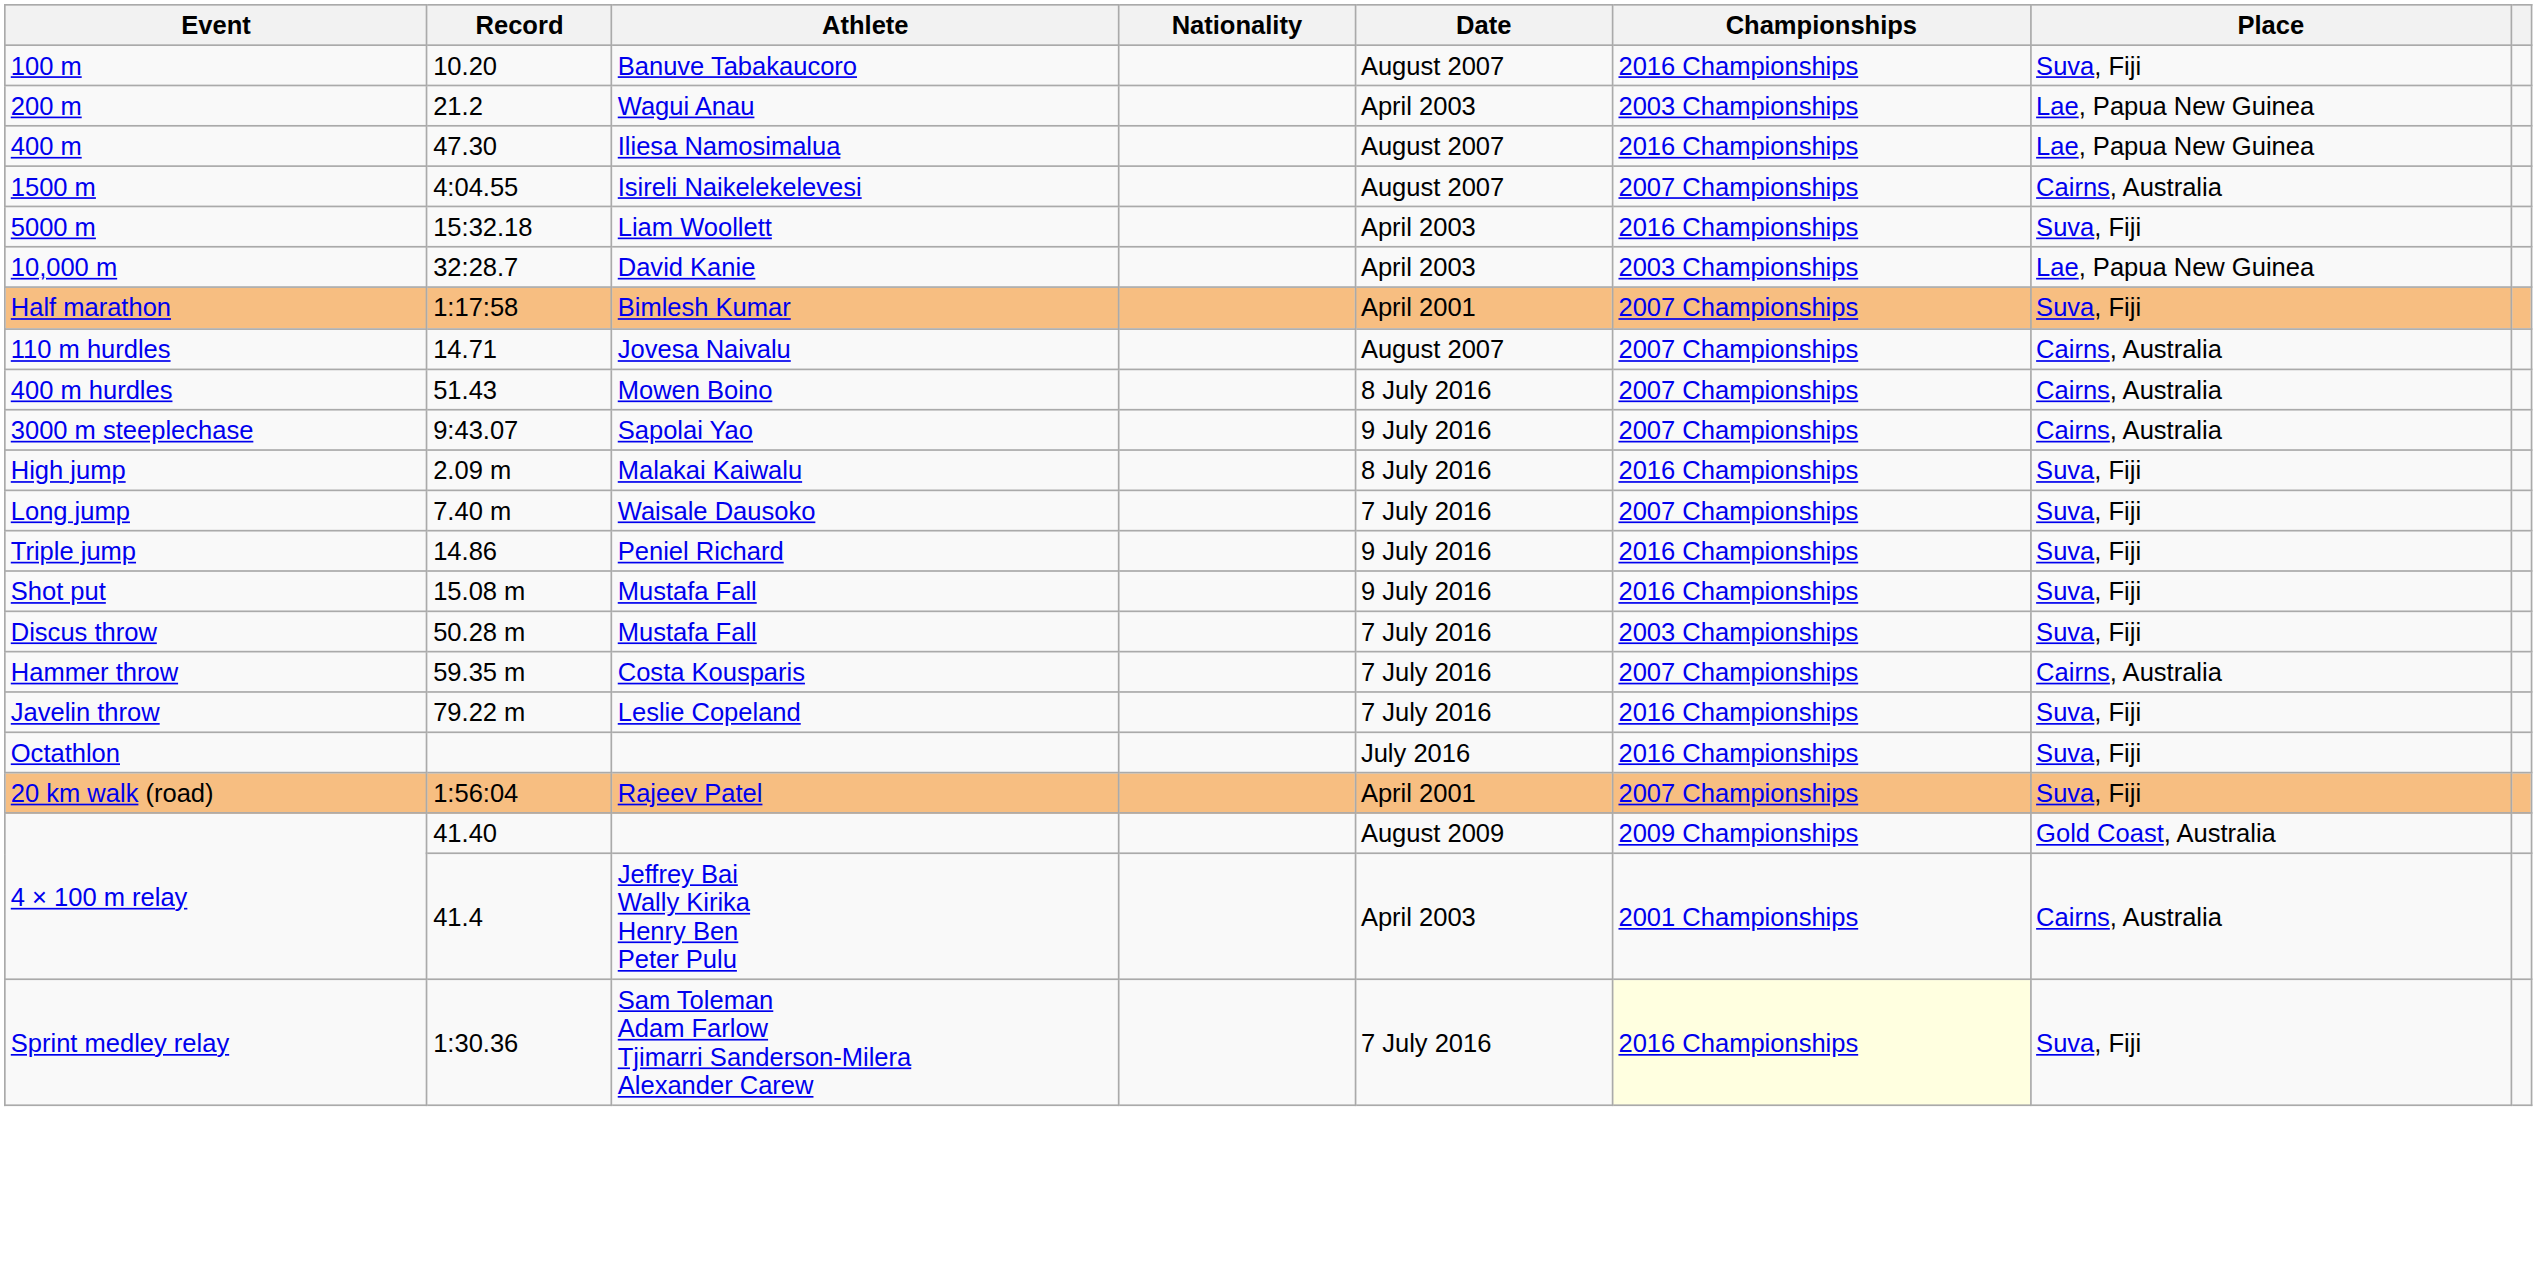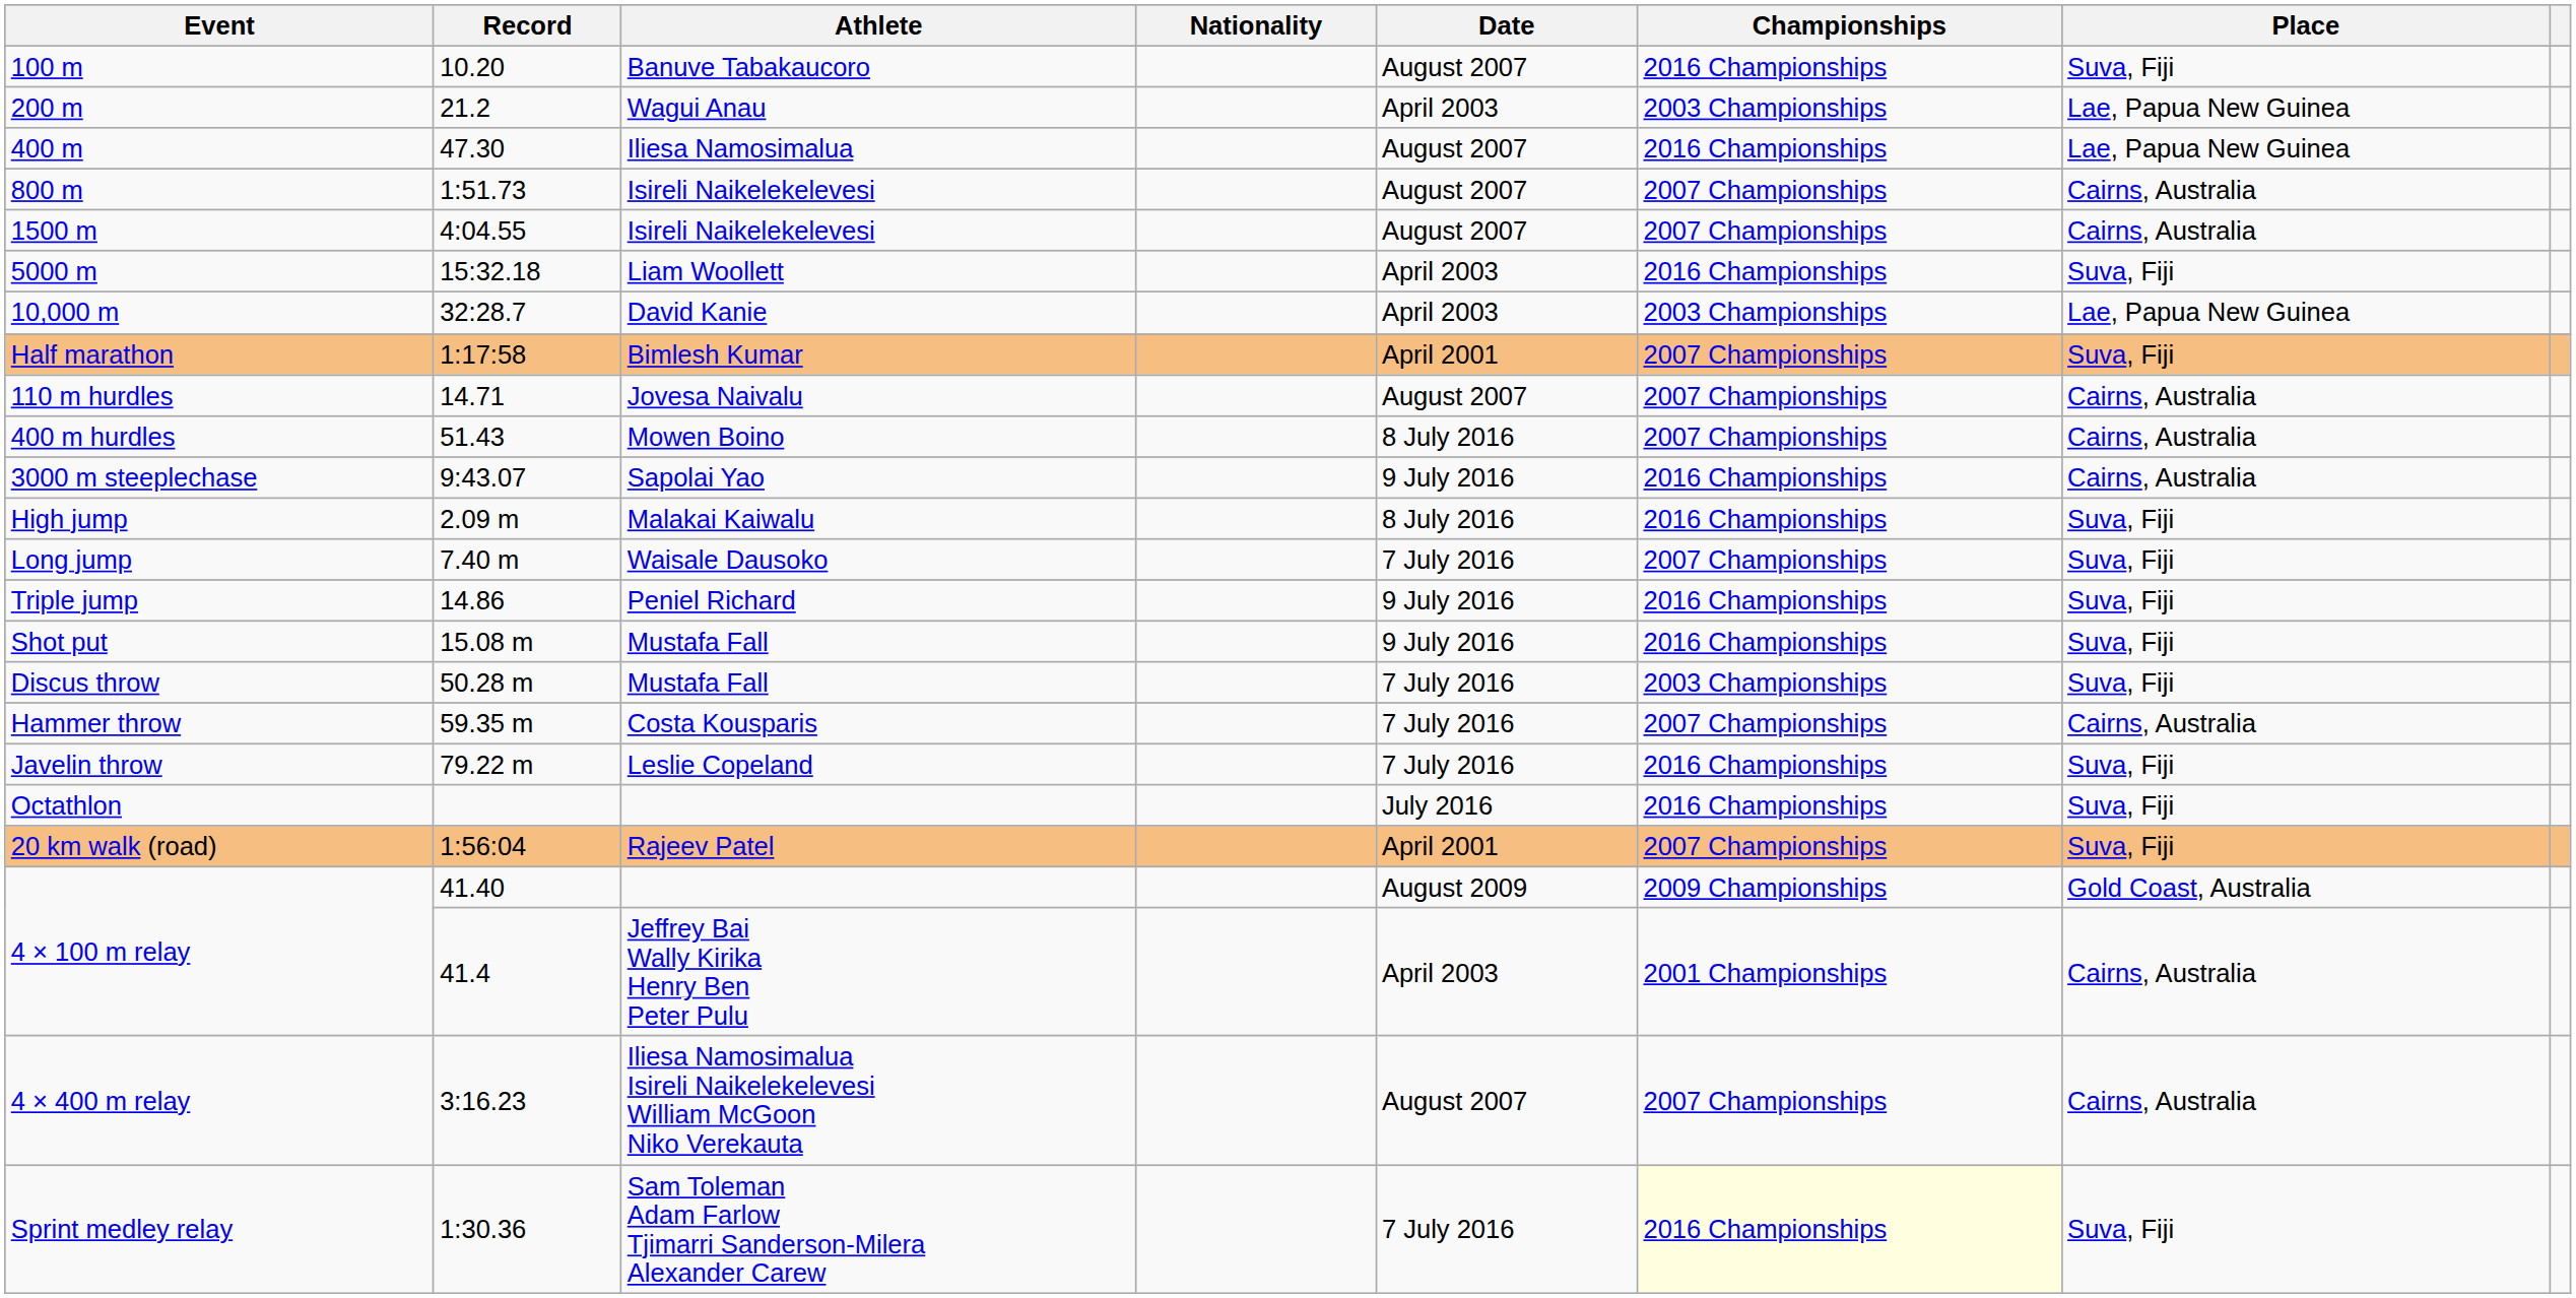+ row: 800 m | 1:51.73 | Isireli Naikelekelevesi | August 2007 | 2007 Championships | Cairns, Australia
3000 m steeplechase | Championships: 2007 Championships -> 2016 Championships
+ row: 4 × 400 m relay | 3:16.23 | Iliesa Namosimalua Isireli Naikelekelevesi William McGoon Niko Verekauta | August 2007 | 2007 Championships | Cairns, Australia
